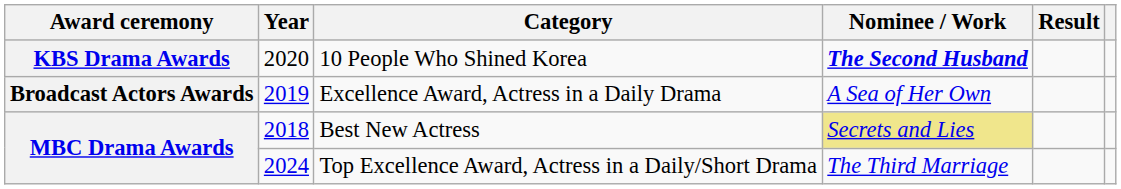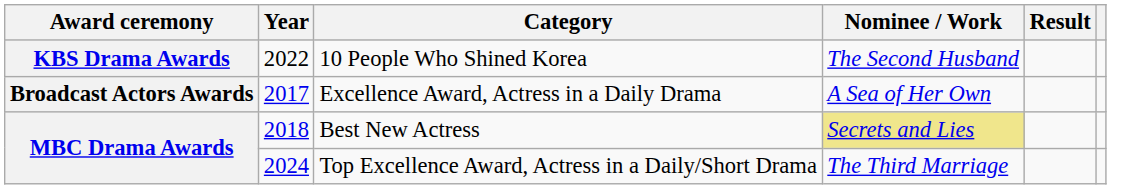10 People Who Shined Korea | Year: 2020 -> 2022
10 People Who Shined Korea | Nominee / Work: bold -> normal
Excellence Award, Actress in a Daily Drama | Year: 2019 -> 2017
